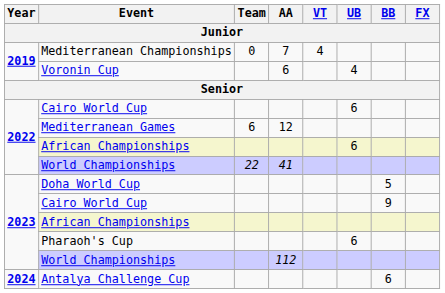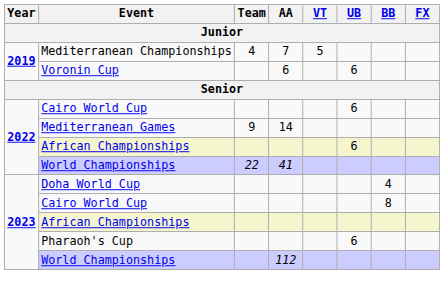Mediterranean Championships | Team: 0 -> 4
Mediterranean Championships | VT: 4 -> 5
Voronin Cup | UB: 4 -> 6
Mediterranean Games | Team: 6 -> 9
Mediterranean Games | AA: 12 -> 14
Doha World Cup | BB: 5 -> 4
2023 / Cairo World Cup | BB: 9 -> 8
- row: 2024 | Antalya Challenge Cup | 6
